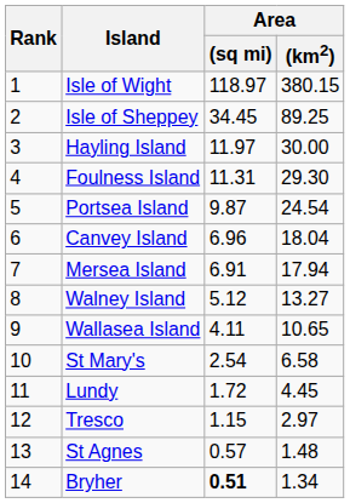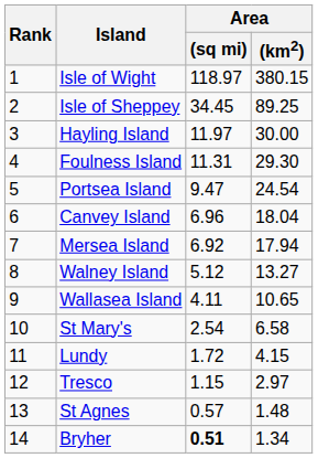Portsea Island | Area / (sq mi): 9.87 -> 9.47
Mersea Island | Area / (sq mi): 6.91 -> 6.92
Lundy | Area / (km2): 4.45 -> 4.15
